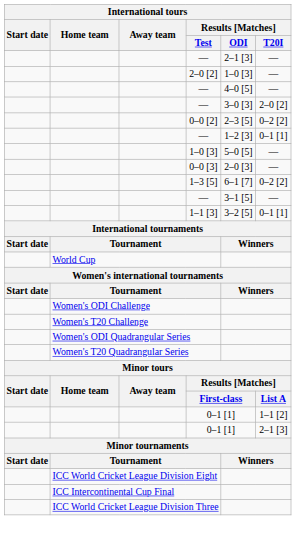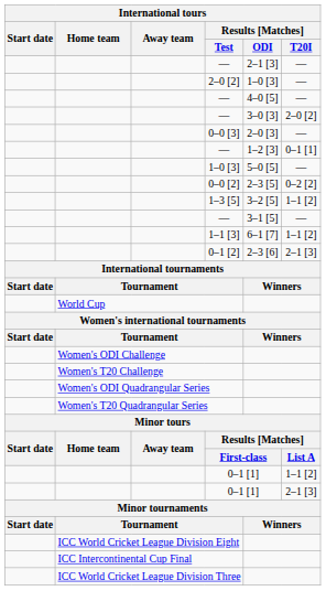rows swapped: 0–0 [2] <-> 0–0 [3]
1–3 [5] | Results [Matches] / ODI: 6–1 [7] -> 3–2 [5]
1–3 [5] | Results [Matches] / T20I: 0–2 [2] -> 1–1 [2]
1–1 [3] | Results [Matches] / ODI: 3–2 [5] -> 6–1 [7]
1–1 [3] | Results [Matches] / T20I: 0–1 [1] -> 1–1 [2]
+ row: 0–1 [2] | 2–3 [6] | 2–1 [3]
